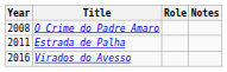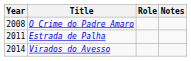Virados do Avesso | Year: 2016 -> 2014
